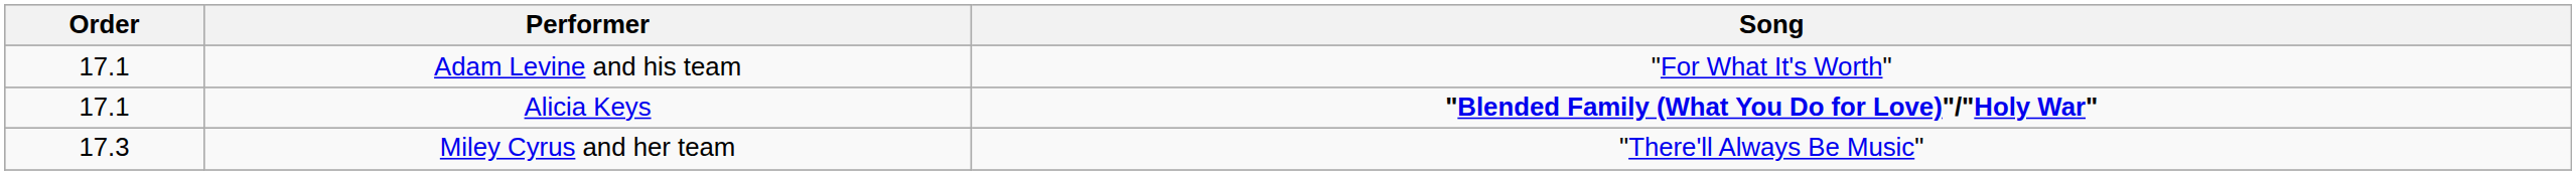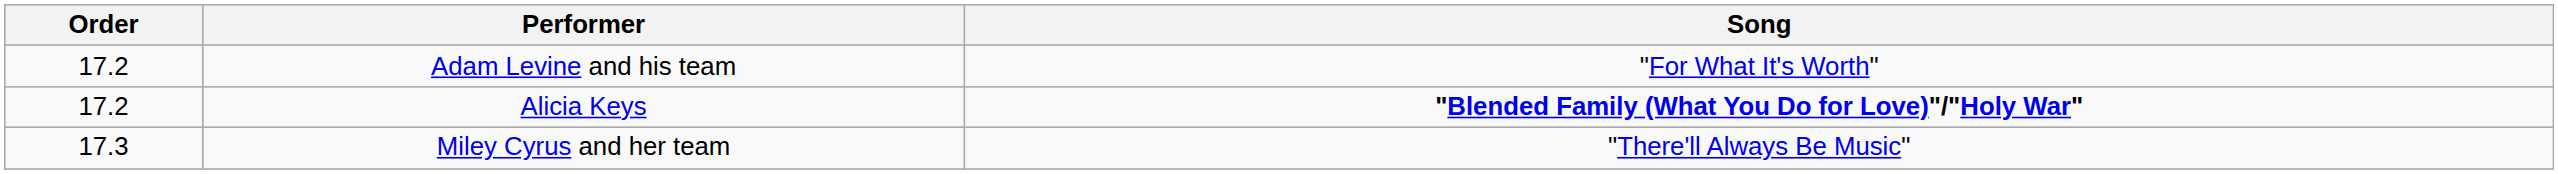Adam Levine and his team | Order: 17.1 -> 17.2
Alicia Keys | Order: 17.1 -> 17.2
